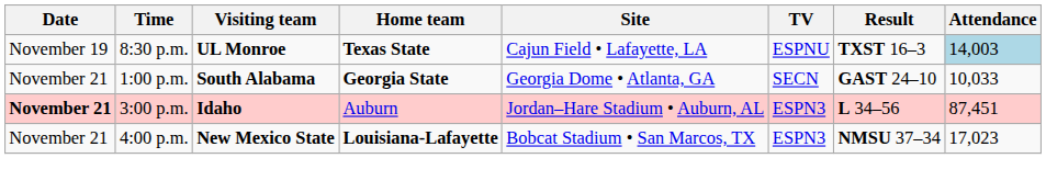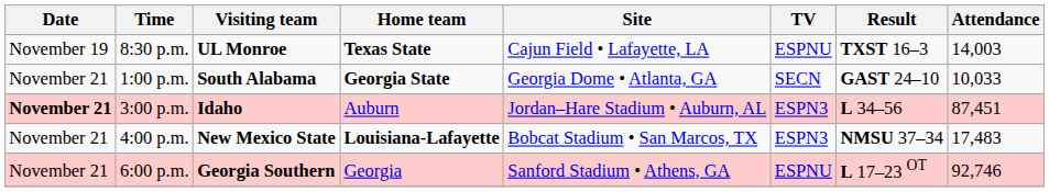8:30 p.m. | Attendance: lightblue background -> no background
4:00 p.m. | Attendance: 17,023 -> 17,483
+ row: November 21 | 6:00 p.m. | Georgia Southern | Georgia | Sanford Stadium • Athens, GA | ESPNU | L 17–23 OT | 92,746
